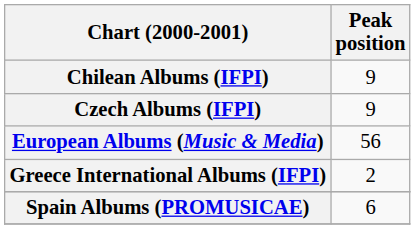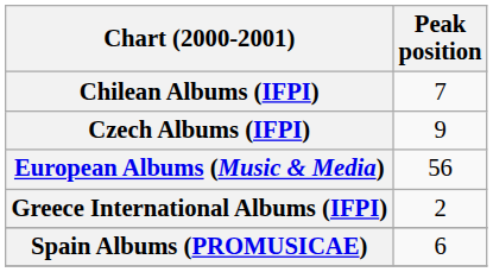Chilean Albums (IFPI) | Peak position: 9 -> 7
